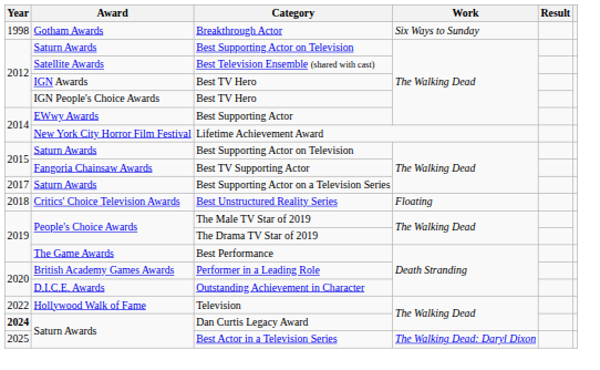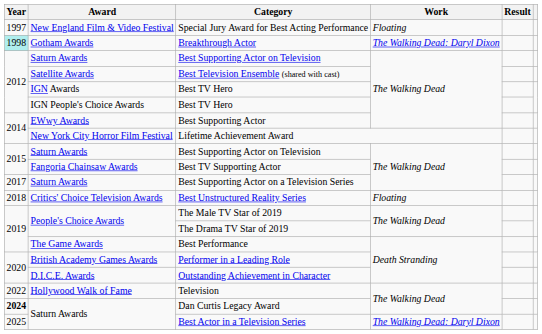+ row: 1997 | New England Film & Video Festival | Special Jury Award for Best Acting Performance | Floating
Breakthrough Actor | Year: no background -> paleturquoise background
Breakthrough Actor | Work: Six Ways to Sunday -> The Walking Dead: Daryl Dixon
